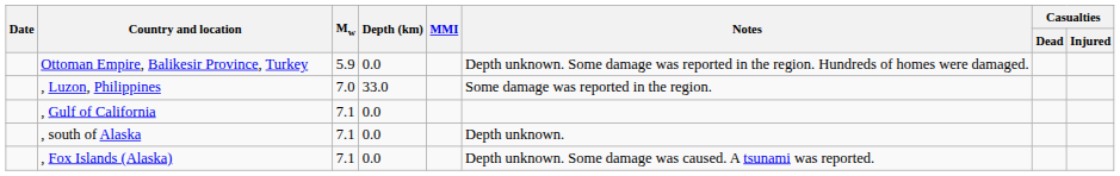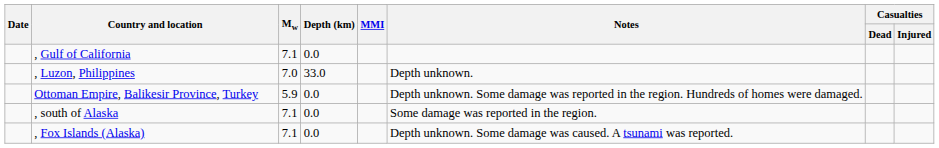rows swapped: , Gulf of California <-> Ottoman Empire, Balikesir Province, Turkey
, Luzon, Philippines | Notes: Some damage was reported in the region. -> Depth unknown.
, south of Alaska | Notes: Depth unknown. -> Some damage was reported in the region.
